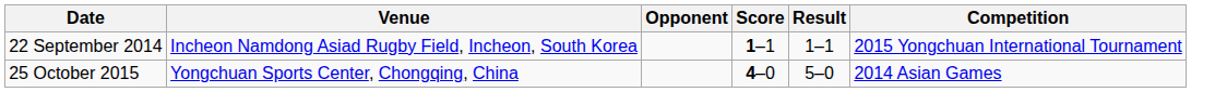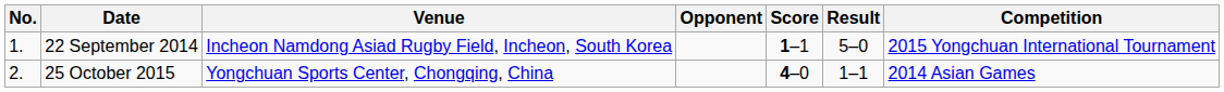+ column: No. | 1. | 2.
22 September 2014 | Result: 1–1 -> 5–0
25 October 2015 | Result: 5–0 -> 1–1
